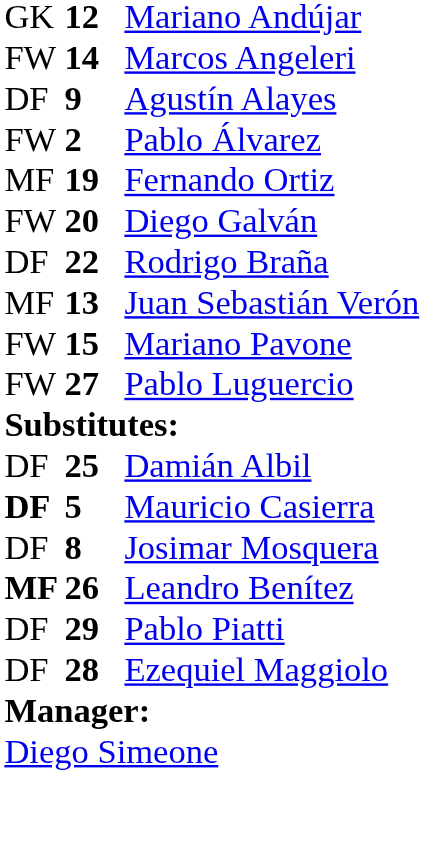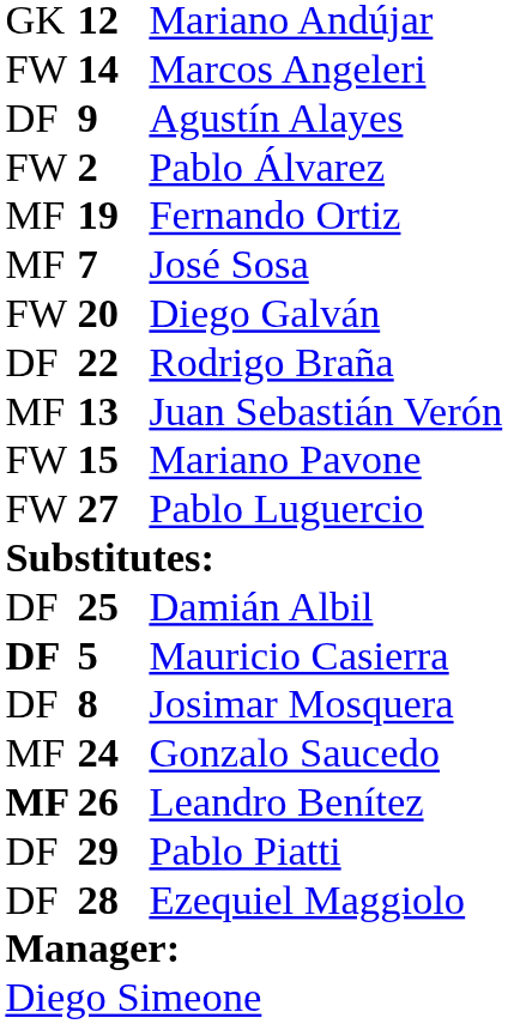+ row: MF | 7 | José Sosa
+ row: MF | 24 | Gonzalo Saucedo
